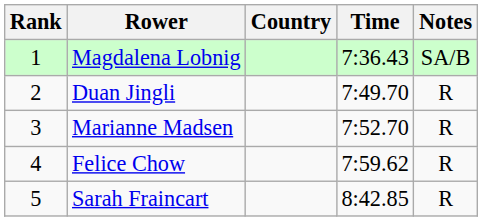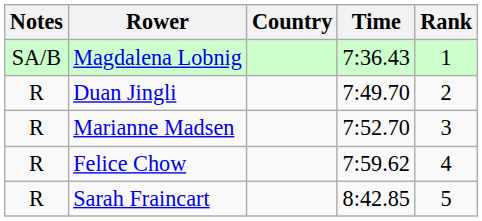columns swapped: Rank <-> Notes
